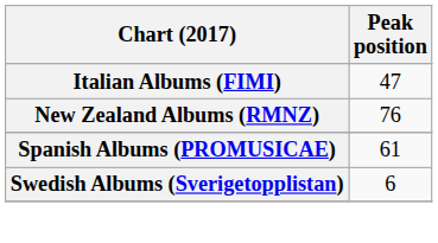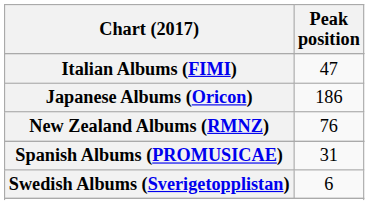+ row: Japanese Albums (Oricon) | 186
Spanish Albums (PROMUSICAE) | Peak position: 61 -> 31
